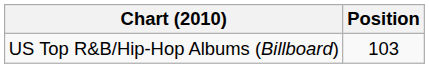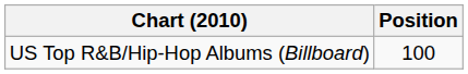US Top R&B/Hip-Hop Albums (Billboard) | Position: 103 -> 100
